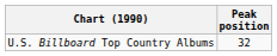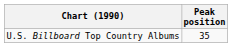U.S. Billboard Top Country Albums | Peak position: 32 -> 35
